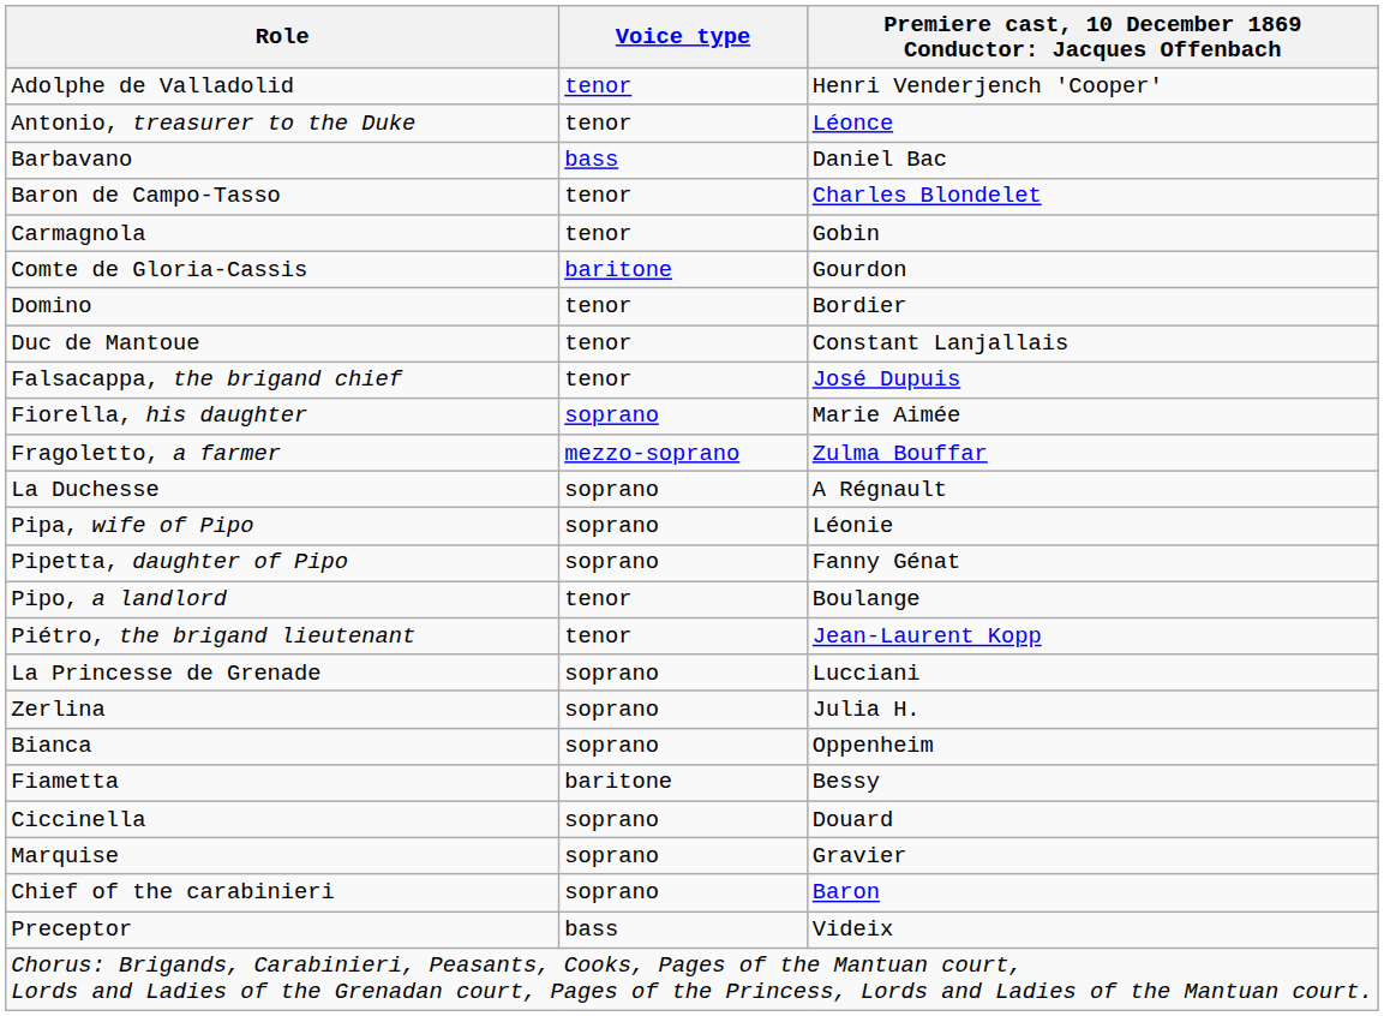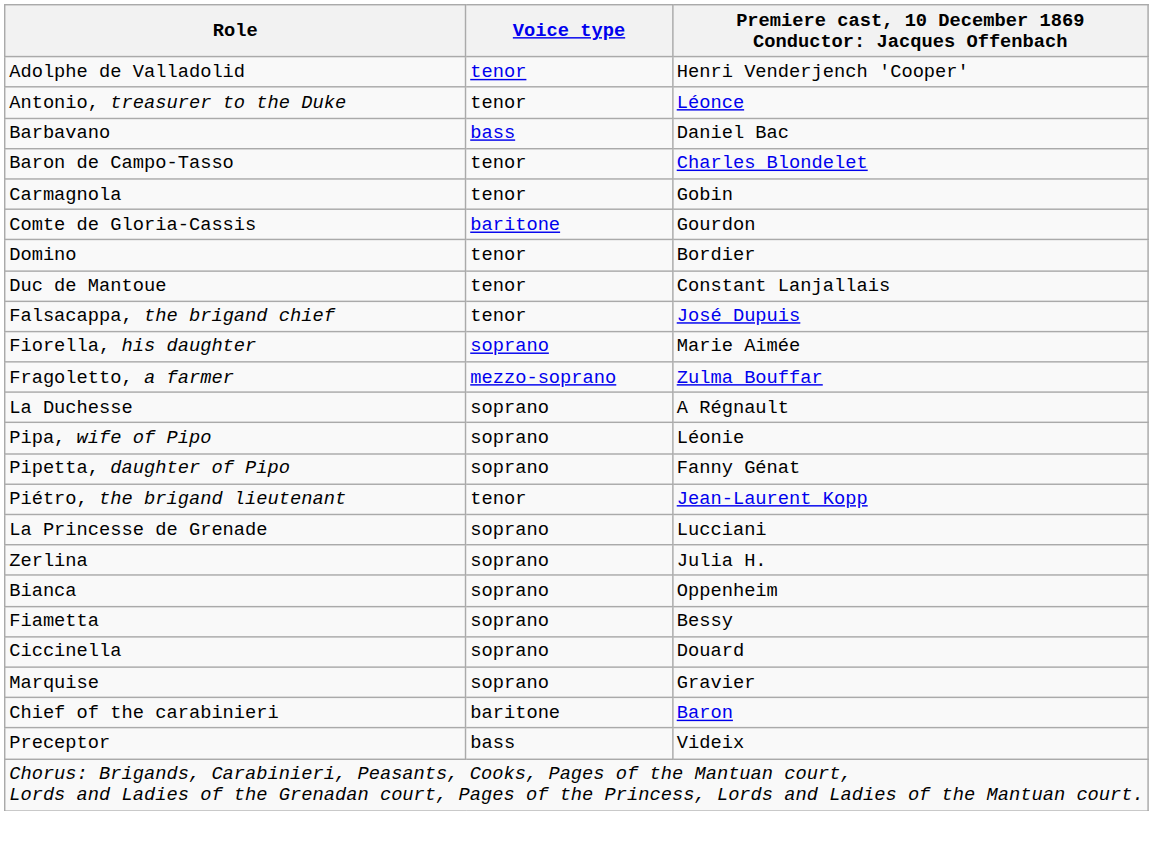- row: Pipo, a landlord | tenor | Boulange
Fiametta | Voice type: baritone -> soprano
Chief of the carabinieri | Voice type: soprano -> baritone
